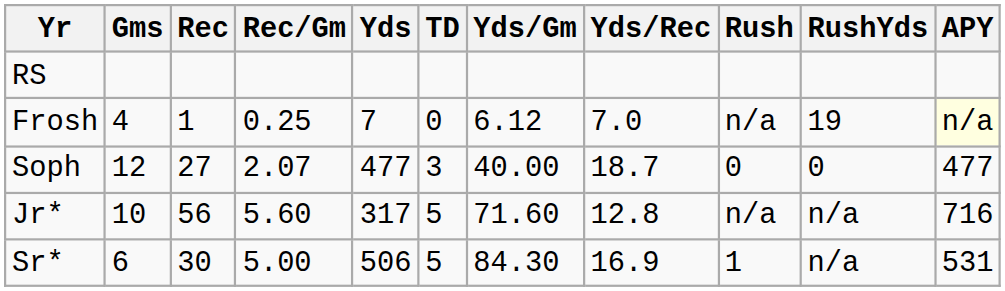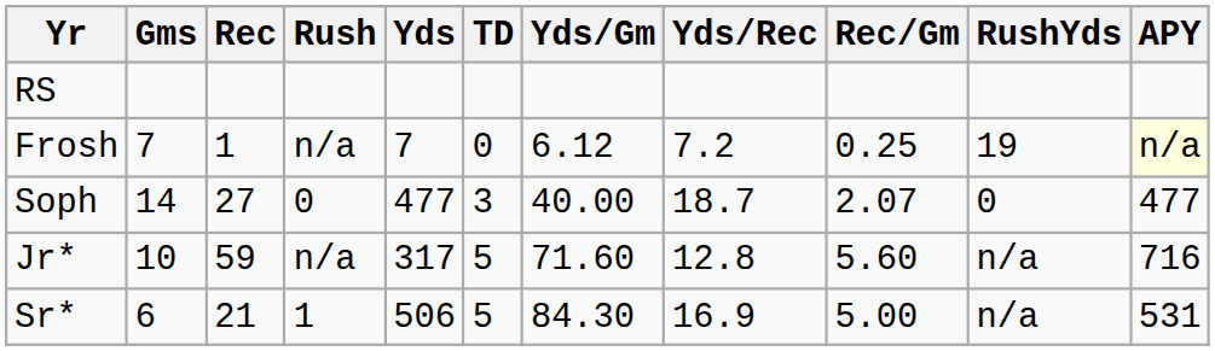columns swapped: Rec/Gm <-> Rush
Frosh | Gms: 4 -> 7
Frosh | Yds/Rec: 7.0 -> 7.2
Soph | Gms: 12 -> 14
Jr* | Rec: 56 -> 59
Sr* | Rec: 30 -> 21
